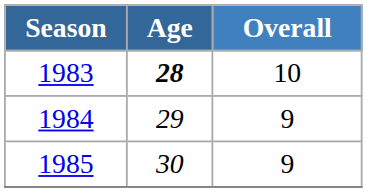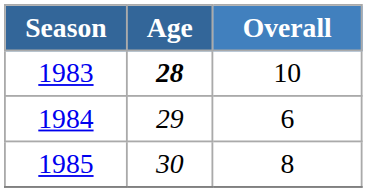1984 | Overall: 9 -> 6
1985 | Overall: 9 -> 8
